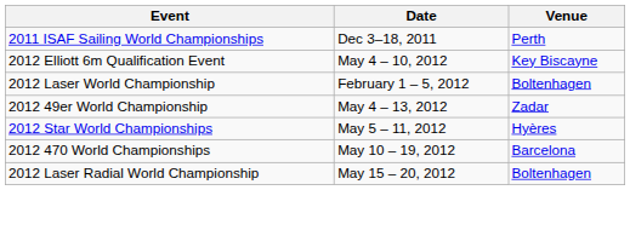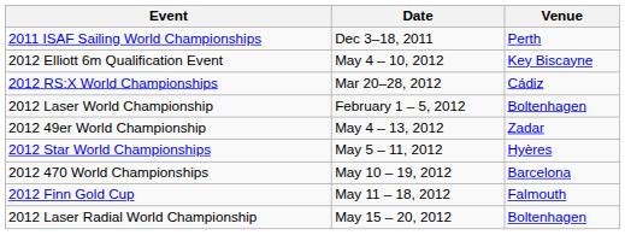+ row: 2012 RS:X World Championships | Mar 20–28, 2012 | Cádiz
+ row: 2012 Finn Gold Cup | May 11 – 18, 2012 | Falmouth
